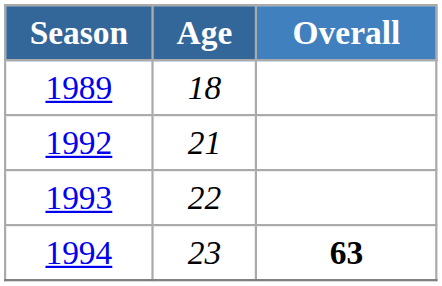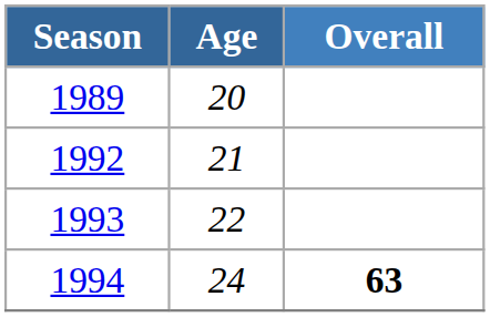1989 | Age: 18 -> 20
1994 | Age: 23 -> 24
